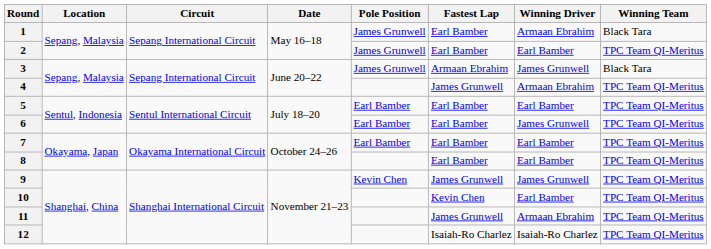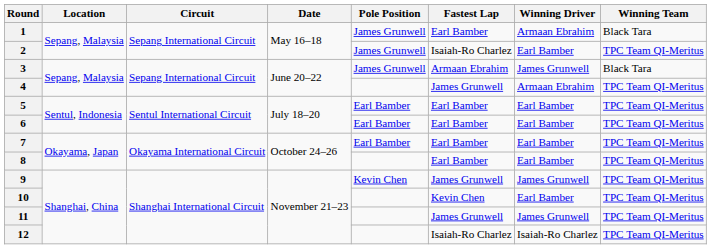2 | Fastest Lap: Earl Bamber -> Isaiah-Ro Charlez
6 | Winning Driver: James Grunwell -> Earl Bamber
11 | Winning Driver: Armaan Ebrahim -> James Grunwell
